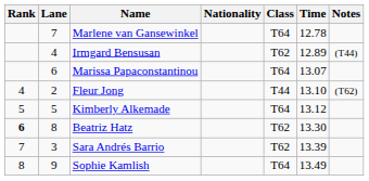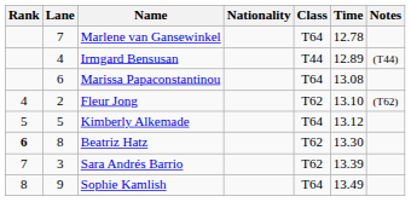Irmgard Bensusan | Class: T62 -> T44
Marissa Papaconstantinou | Time: 13.07 -> 13.08
Fleur Jong | Class: T44 -> T62
